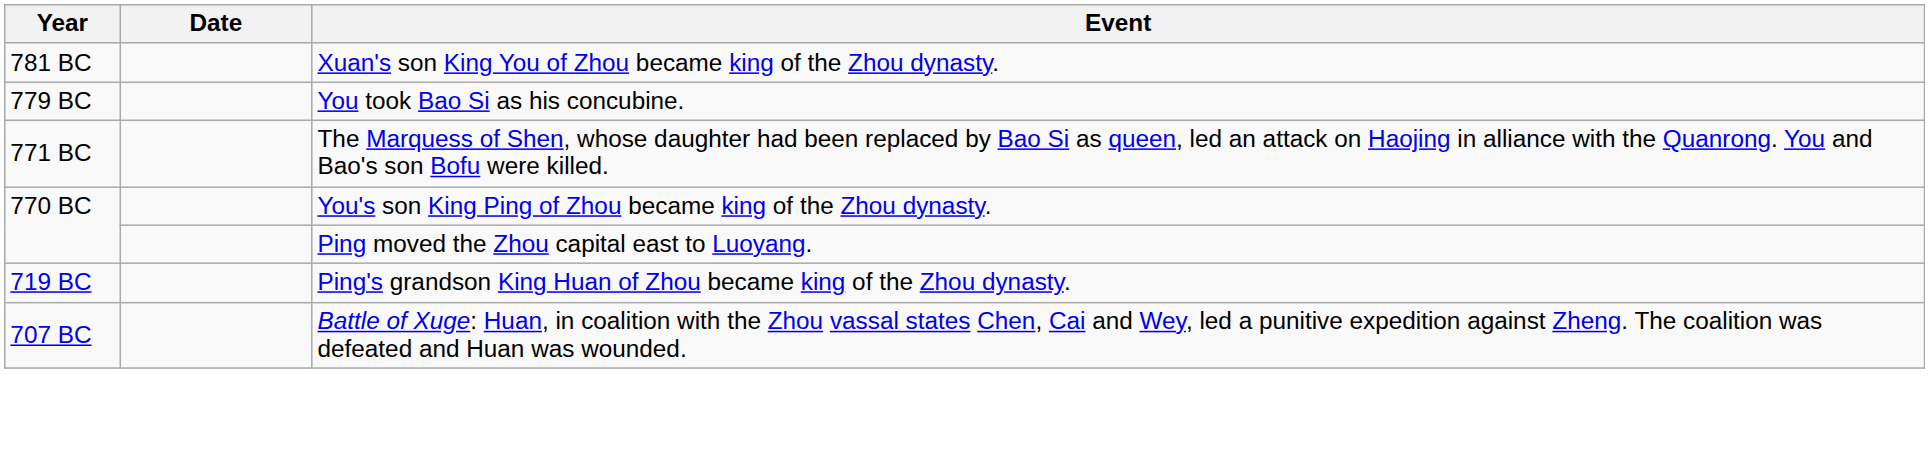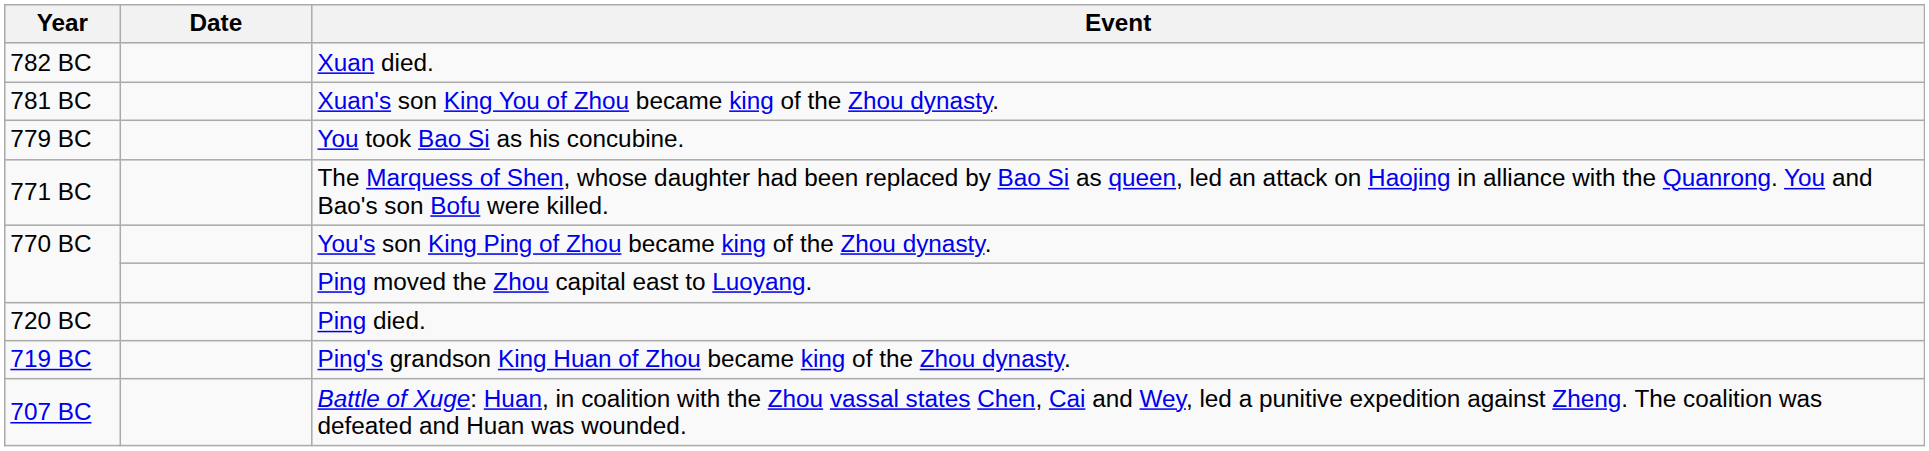+ row: 782 BC | Xuan died.
+ row: 720 BC | Ping died.
